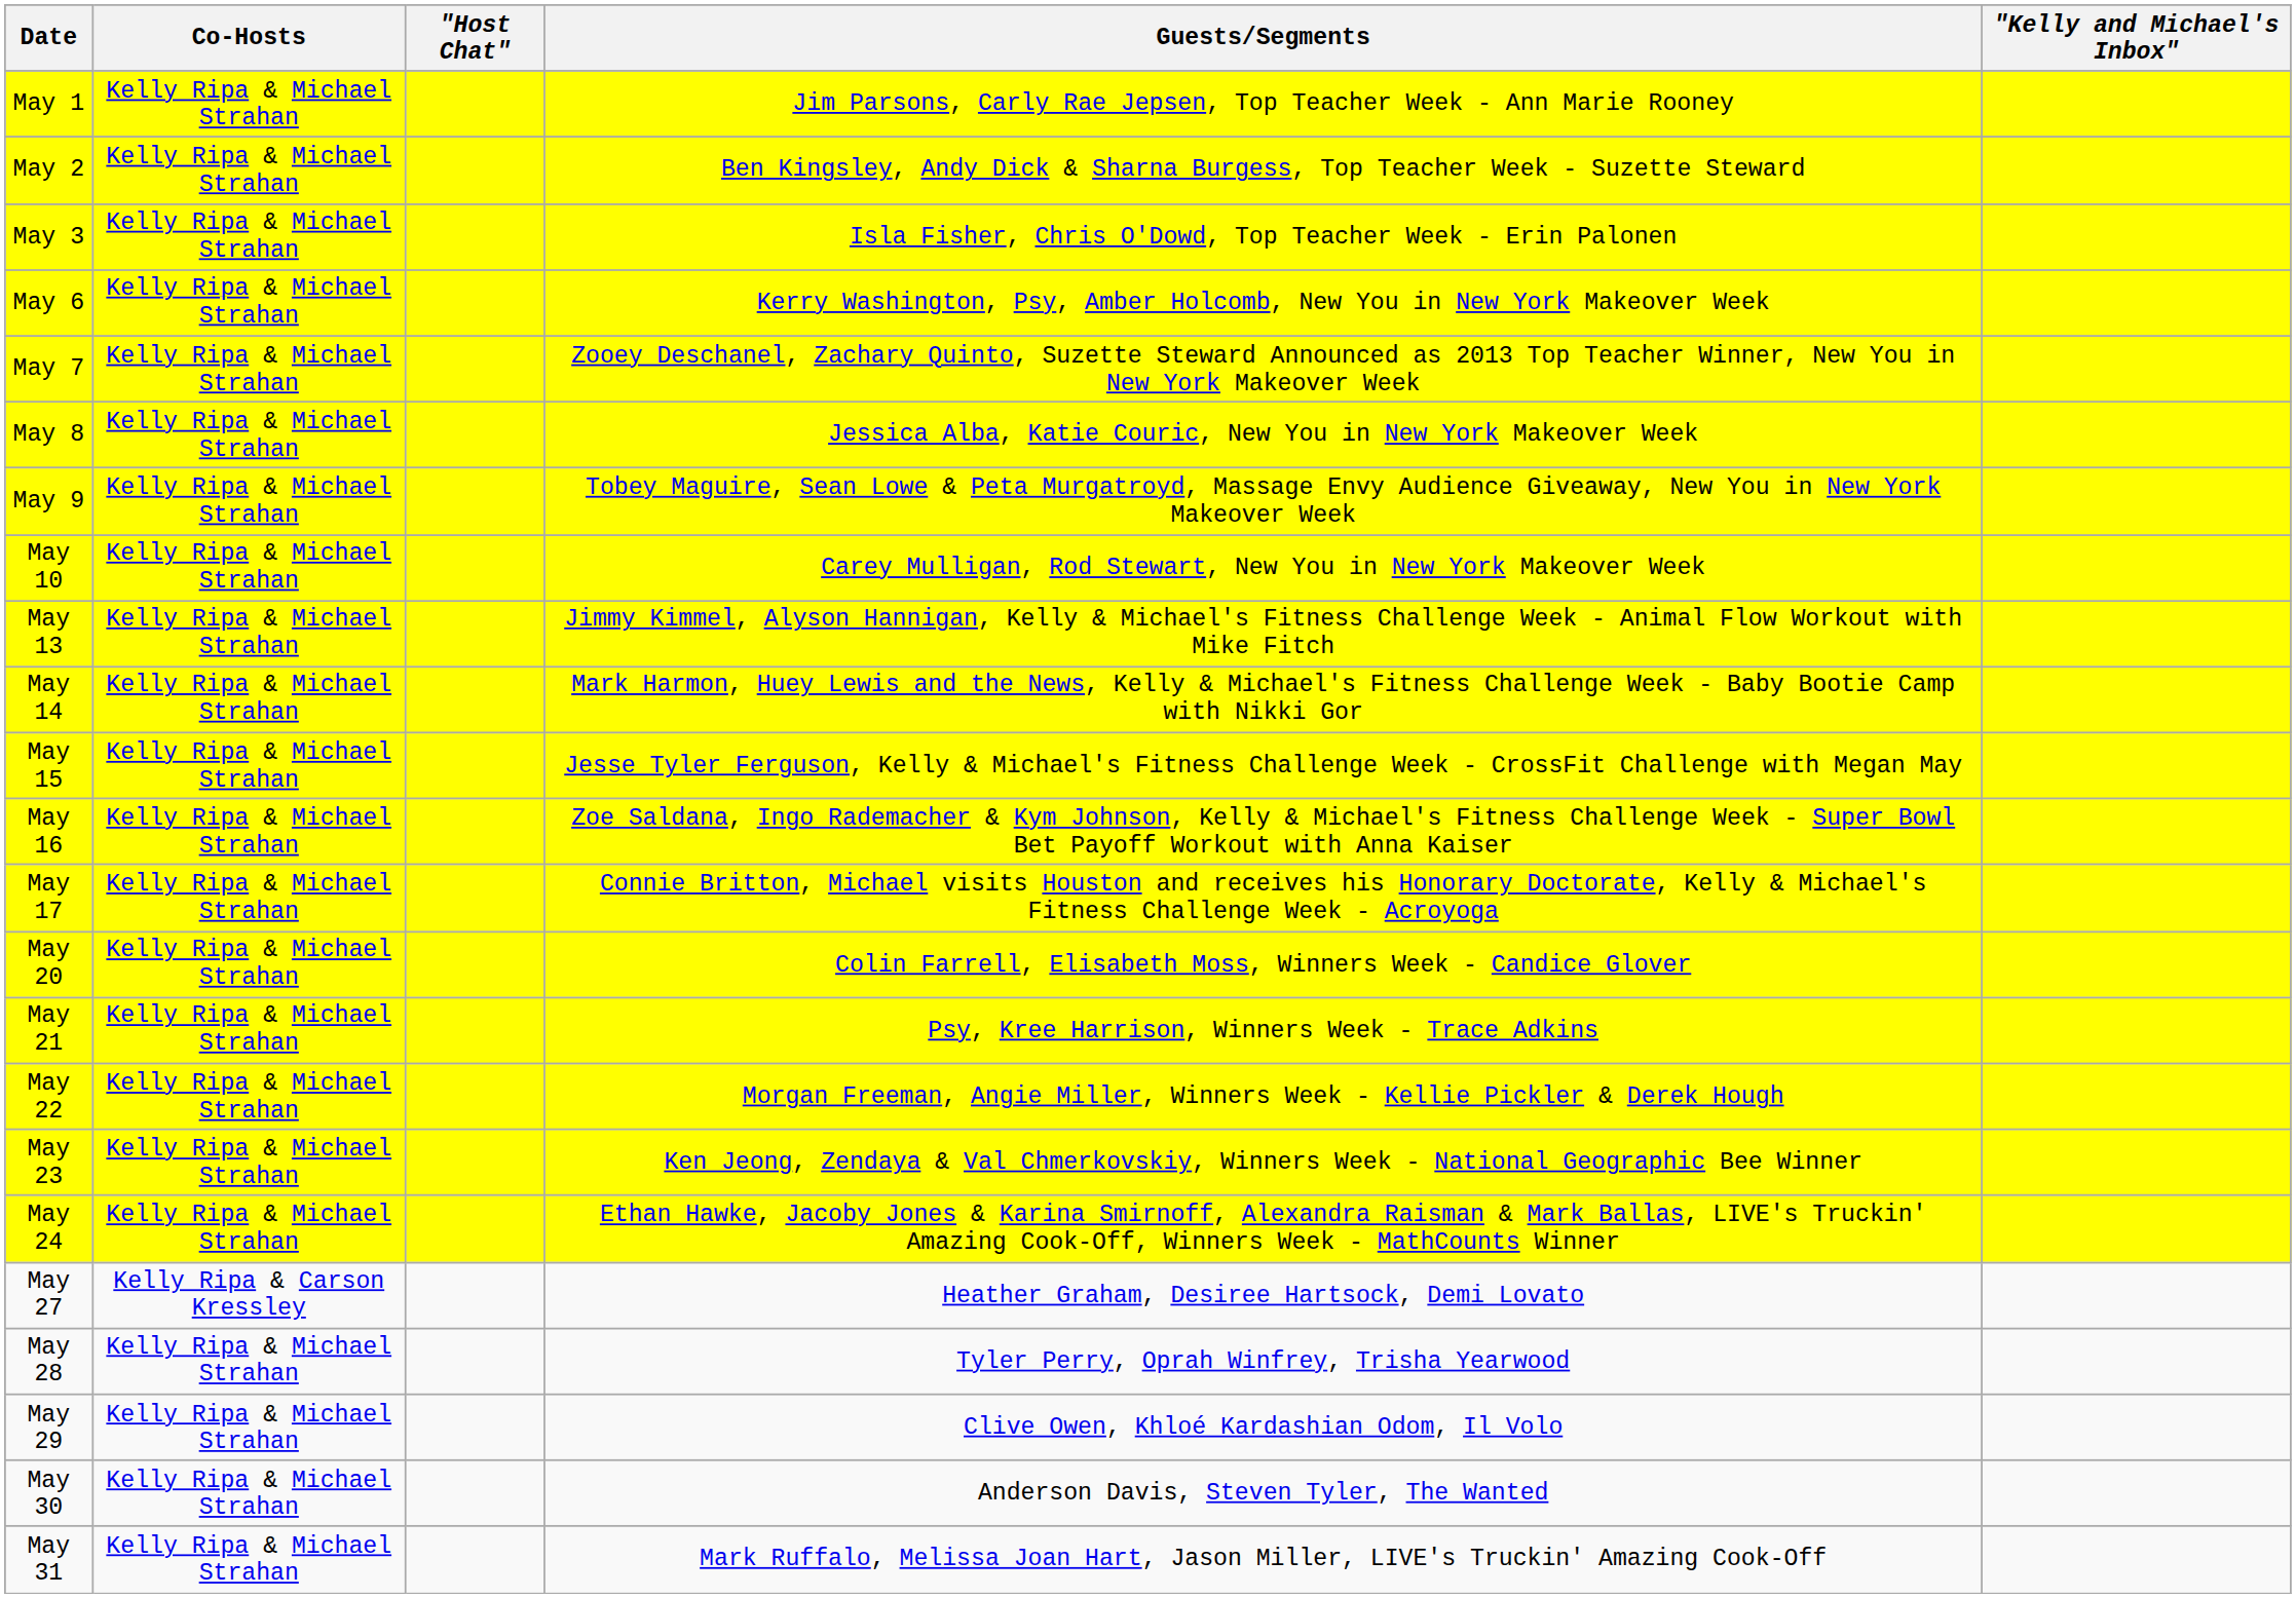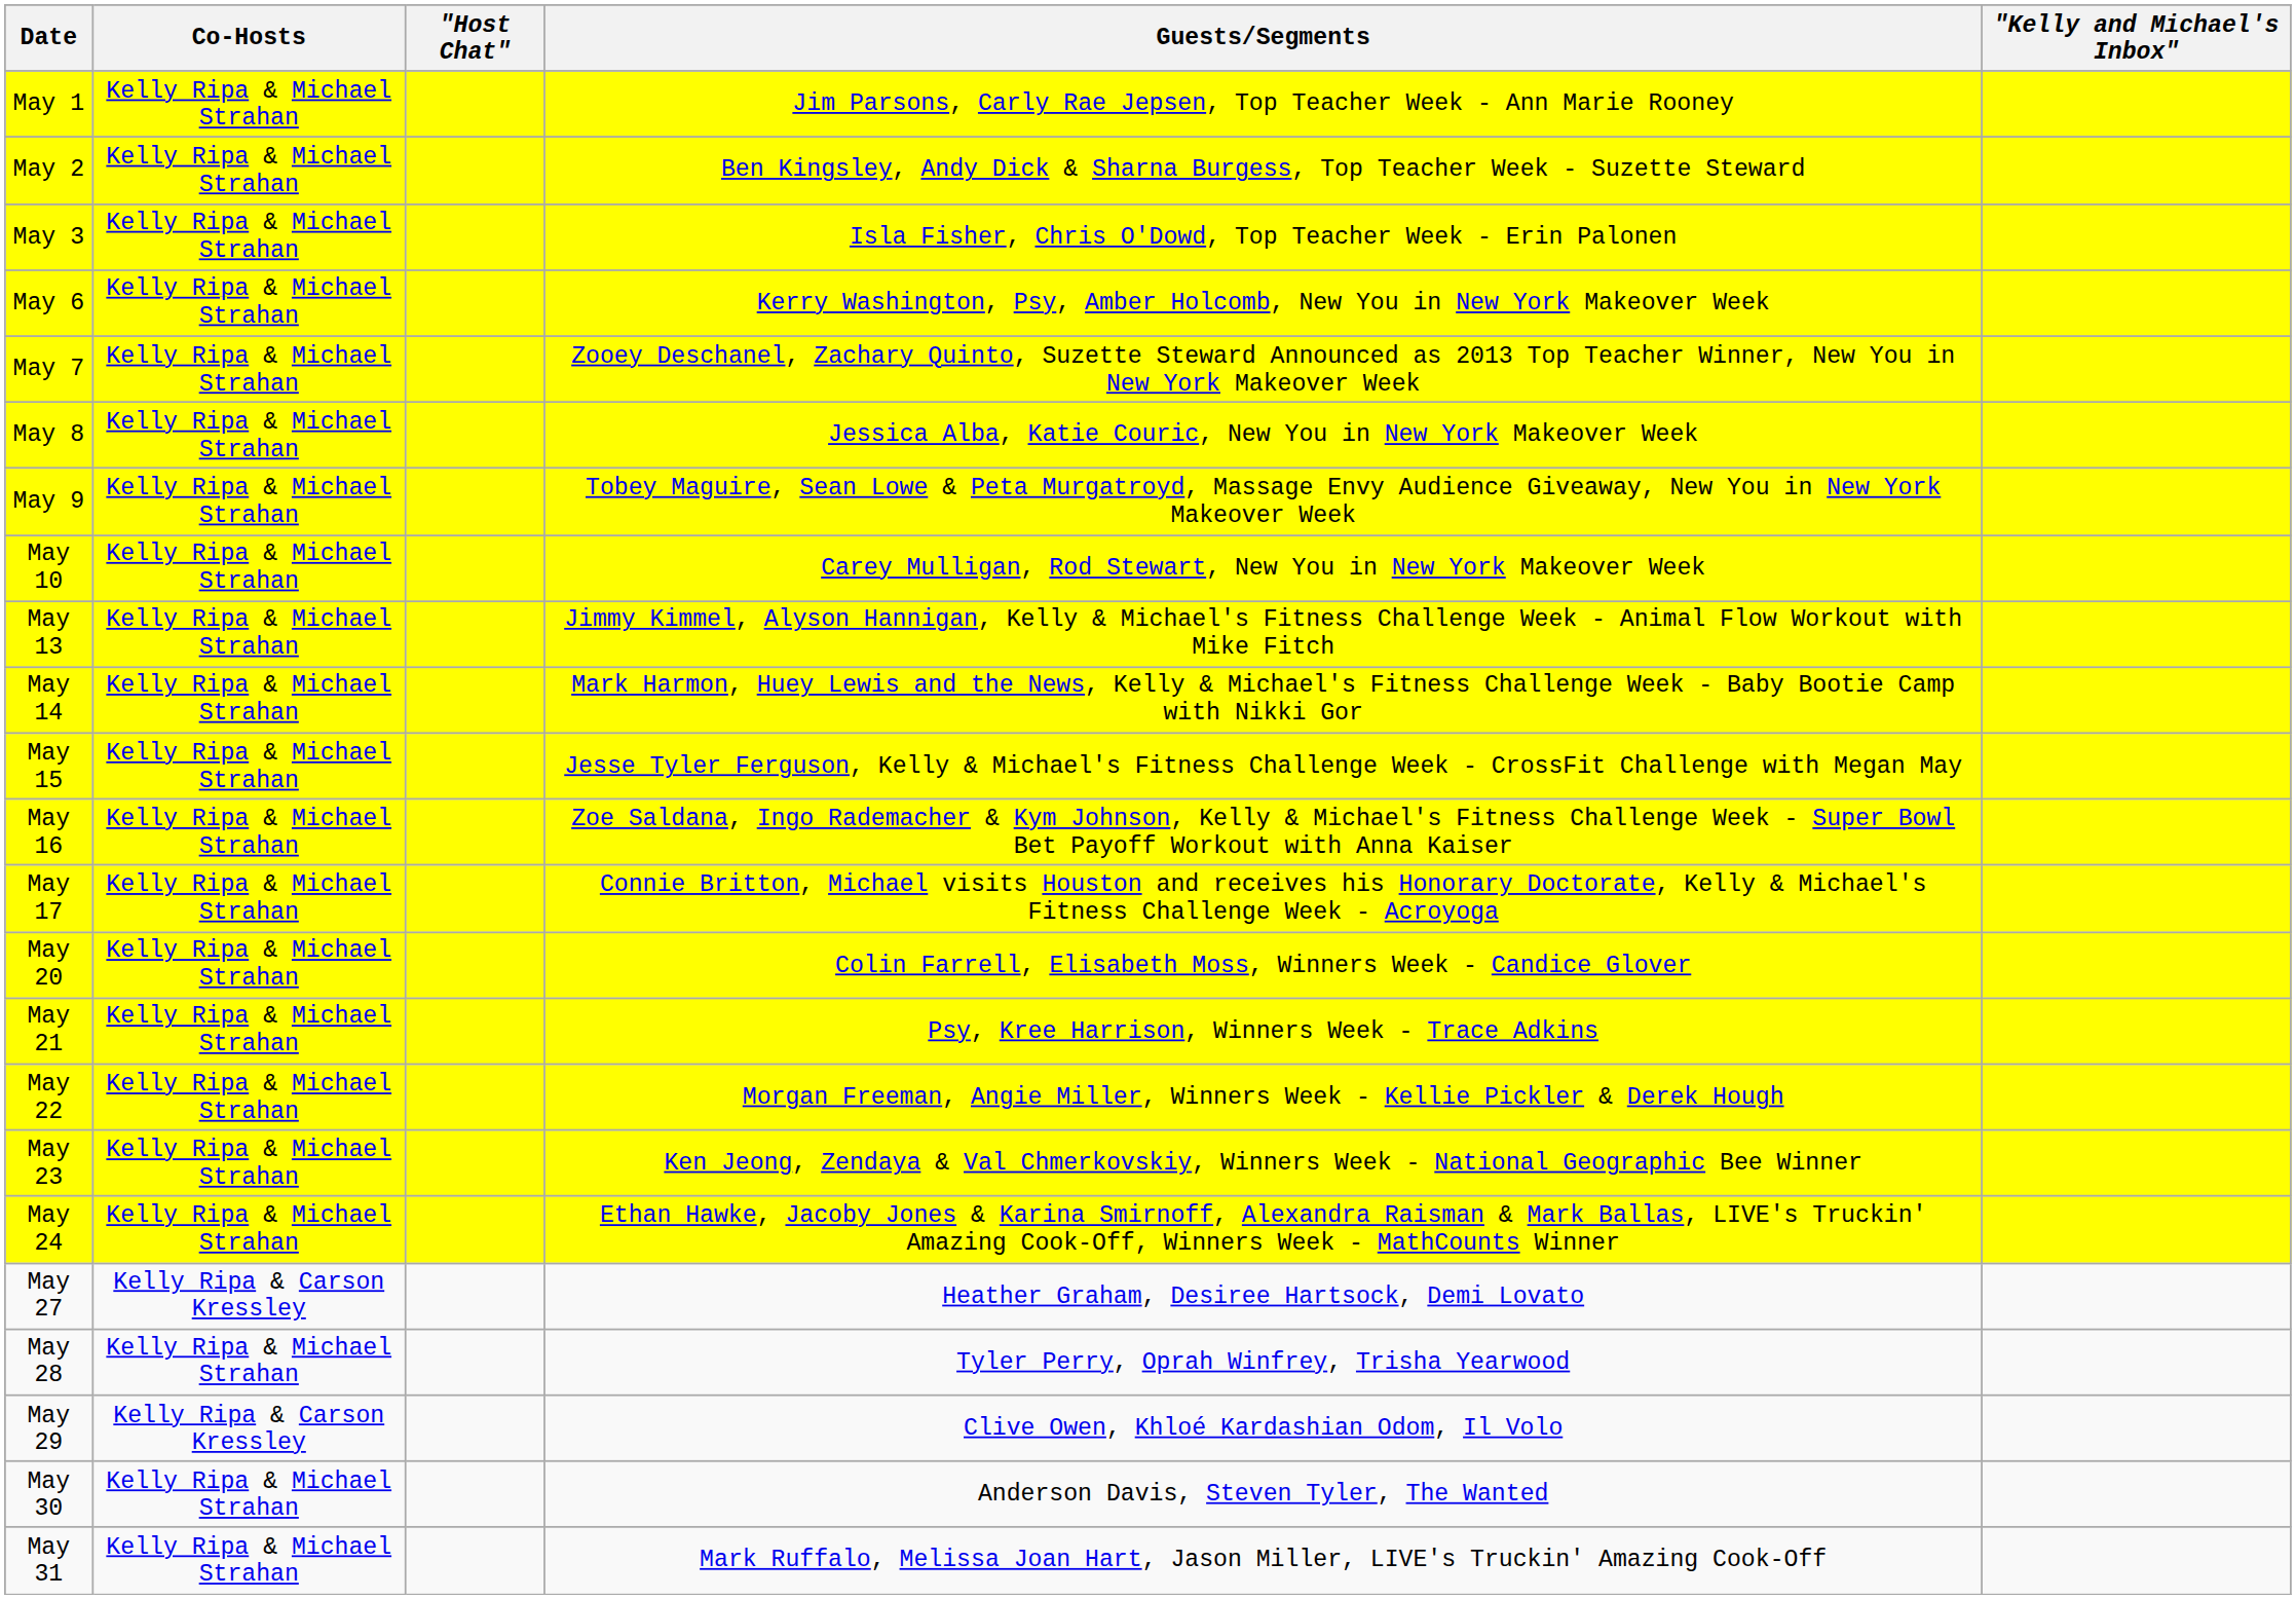May 29 | Co-Hosts: Kelly Ripa & Michael Strahan -> Kelly Ripa & Carson Kressley
